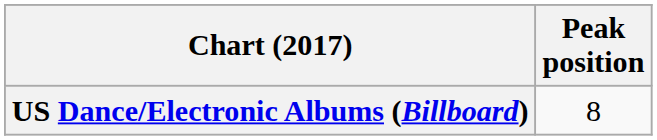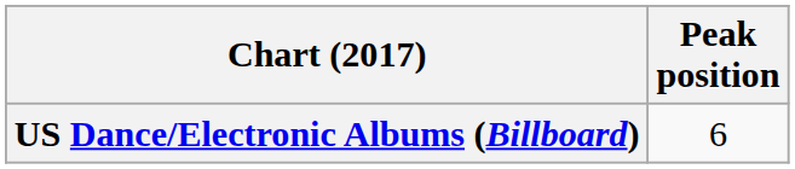US Dance/Electronic Albums (Billboard) | Peak position: 8 -> 6
